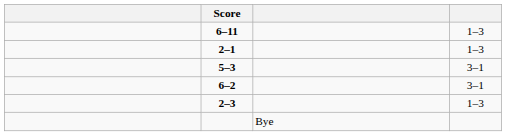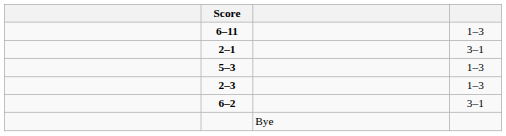2–1 | column 4: 1–3 -> 3–1
5–3 | column 4: 3–1 -> 1–3
rows swapped: 2–3 <-> 6–2
